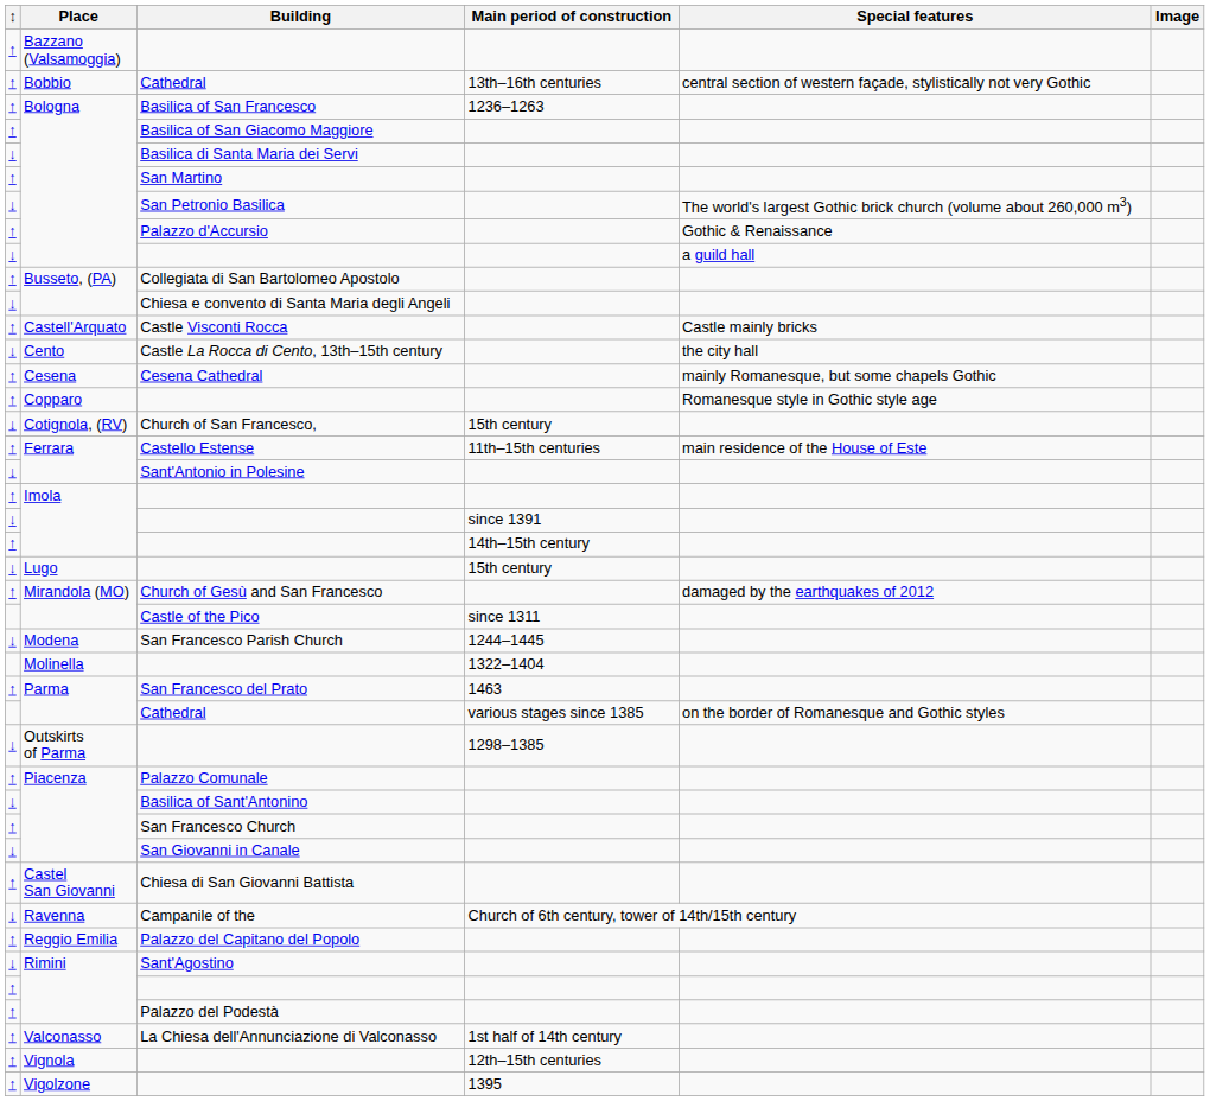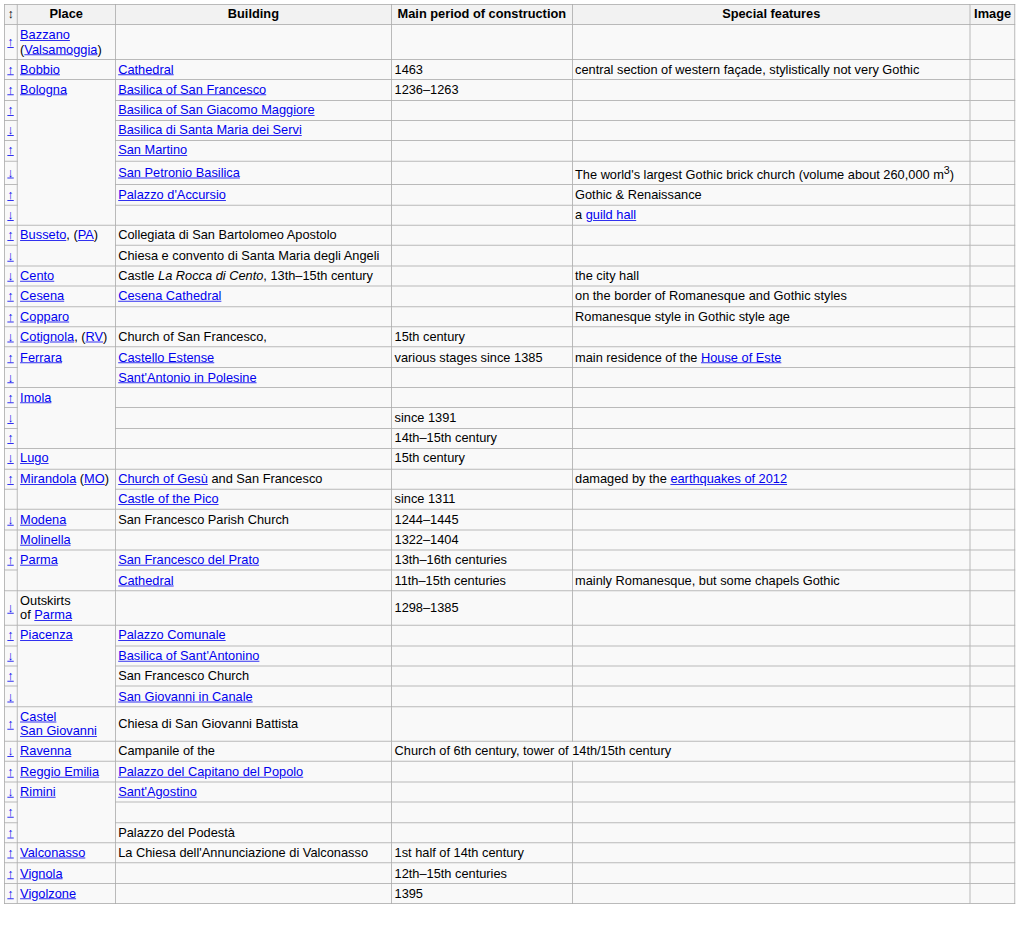Bobbio / Cathedral | Main period of construction: 13th–16th centuries -> 1463
- row: ↑ | Castell'Arquato | Castle Visconti Rocca | Castle mainly bricks
Cesena Cathedral | Special features: mainly Romanesque, but some chapels Gothic -> on the border of Romanesque and Gothic styles
Castello Estense | Main period of construction: 11th–15th centuries -> various stages since 1385
San Francesco del Prato | Main period of construction: 1463 -> 13th–16th centuries
Parma / Cathedral | Main period of construction: various stages since 1385 -> 11th–15th centuries
Parma / Cathedral | Special features: on the border of Romanesque and Gothic styles -> mainly Romanesque, but some chapels Gothic
